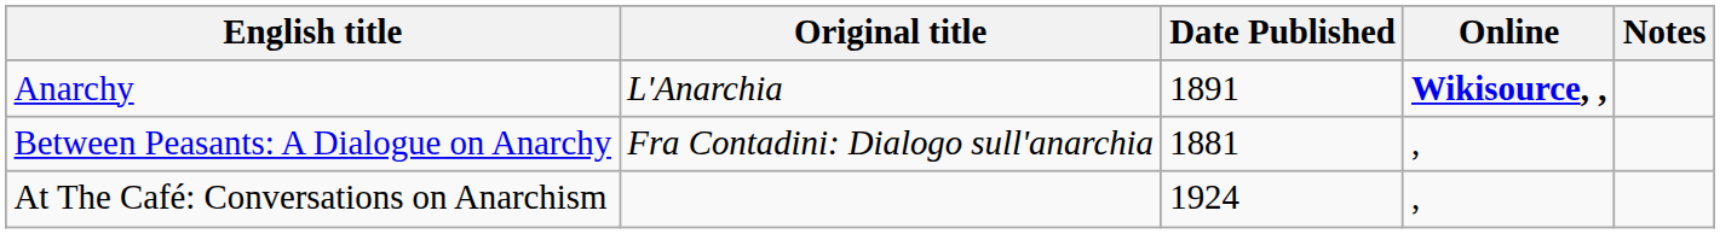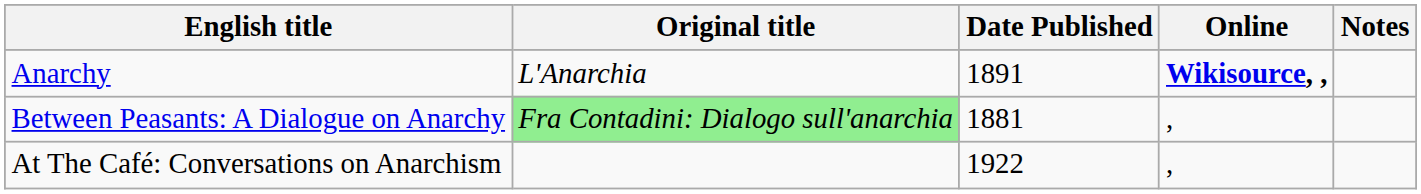Between Peasants: A Dialogue on Anarchy | Original title: no background -> lightgreen background
At The Café: Conversations on Anarchism | Date Published: 1924 -> 1922
